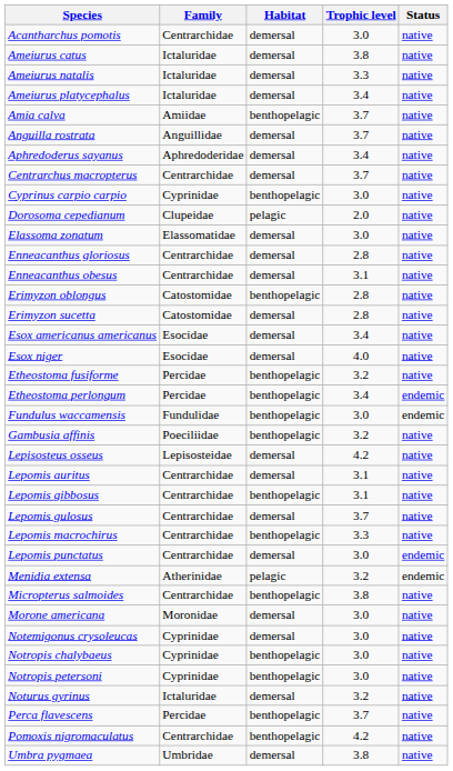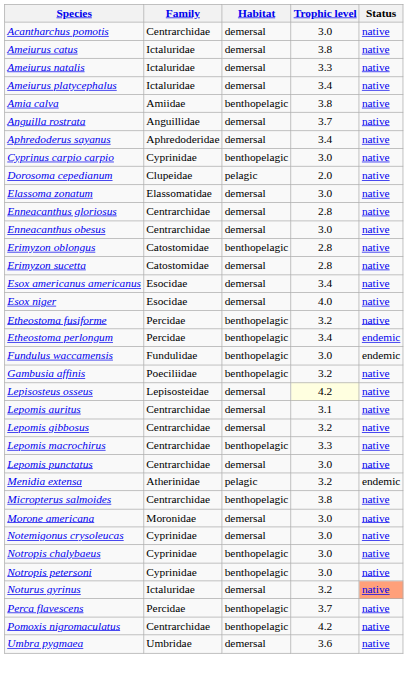Amia calva | Trophic level: 3.7 -> 3.8
- row: Centrarchus macropterus | Centrarchidae | demersal | 3.7 | native
Enneacanthus obesus | Trophic level: 3.1 -> 3.0
Lepisosteus osseus | Trophic level: no background -> lightyellow background
Lepomis gibbosus | Habitat: benthopelagic -> demersal
Lepomis gibbosus | Trophic level: 3.1 -> 3.2
- row: Lepomis gulosus | Centrarchidae | demersal | 3.7 | native
Lepomis punctatus | Status: endemic -> native
Noturus gyrinus | Status: no background -> lightsalmon background
Umbra pygmaea | Trophic level: 3.8 -> 3.6
